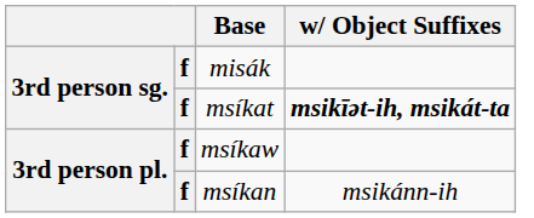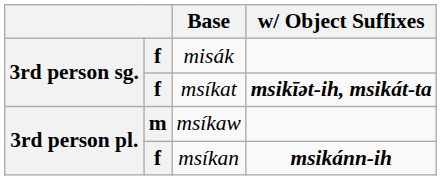msíkaw | column 2: f -> m
msíkan | w/ Object Suffixes: normal -> bold
